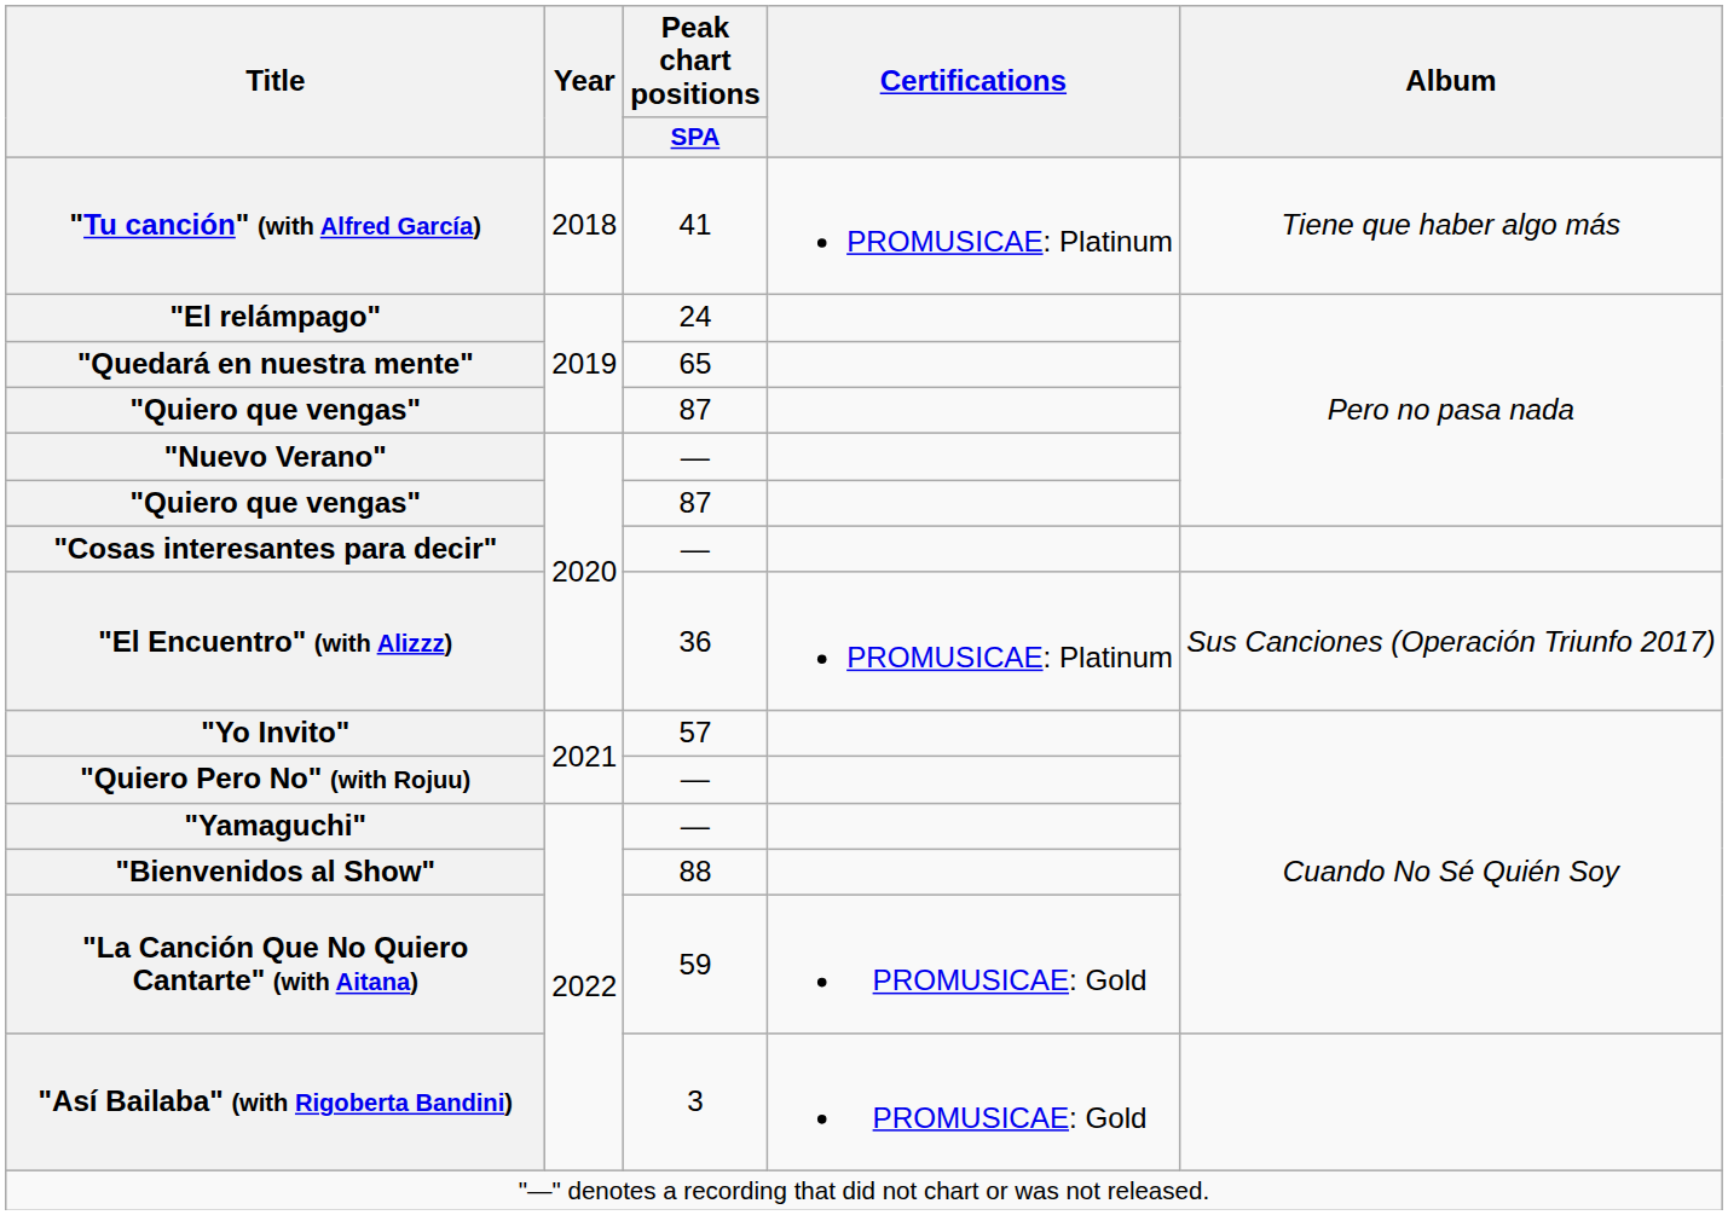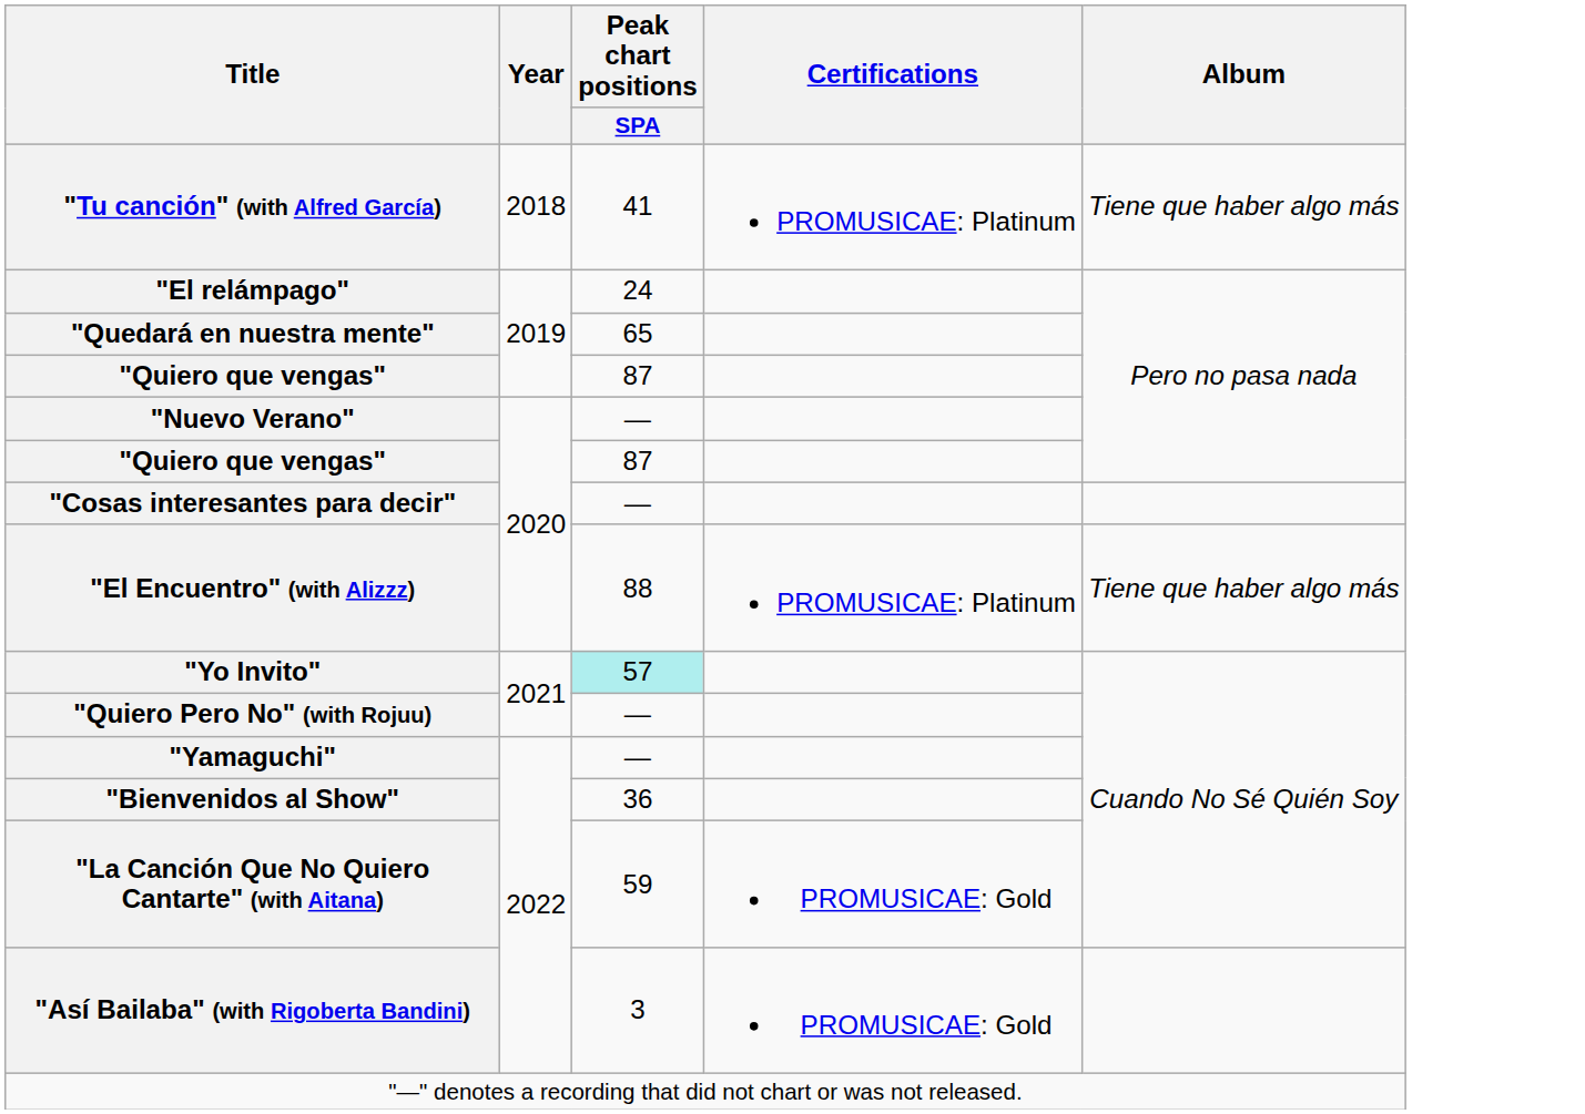"El Encuentro" (with Alizzz) | Peak chart positions / SPA: 36 -> 88
"El Encuentro" (with Alizzz) | Album: Sus Canciones (Operación Triunfo 2017) -> Tiene que haber algo más
"Yo Invito" | Peak chart positions / SPA: no background -> paleturquoise background
"Bienvenidos al Show" | Peak chart positions / SPA: 88 -> 36
